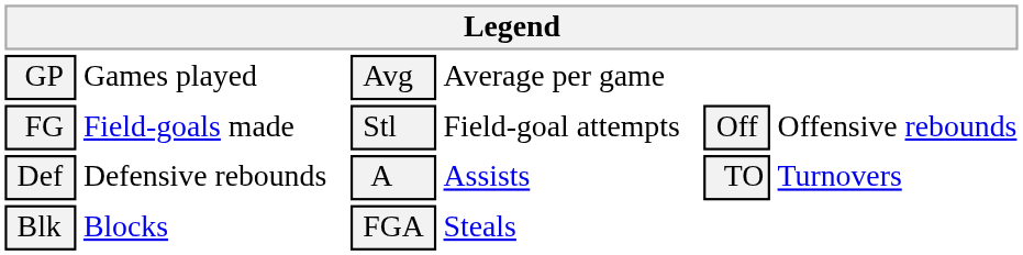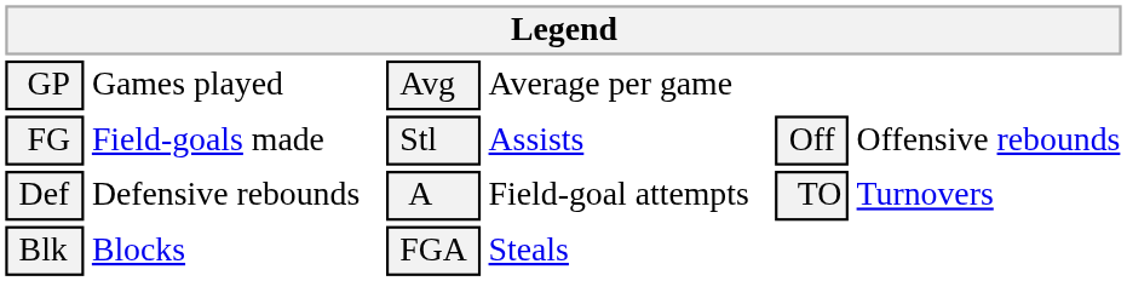FG | column 4: Field-goal attempts -> Assists
Def | column 4: Assists -> Field-goal attempts
